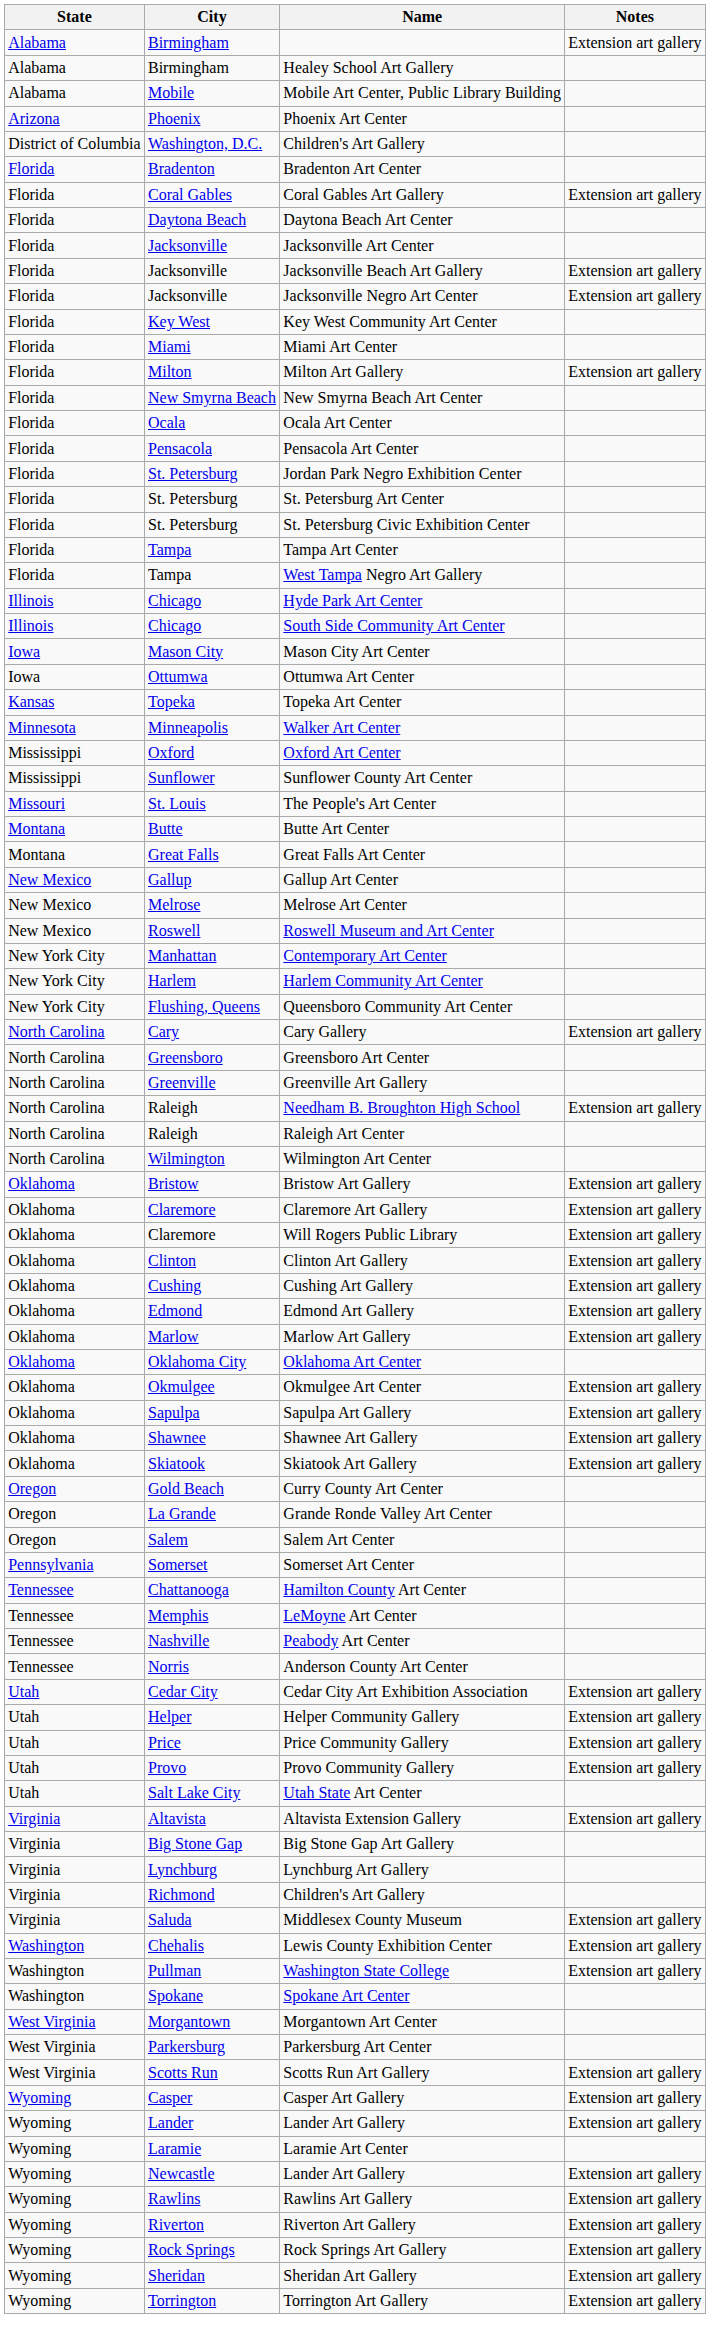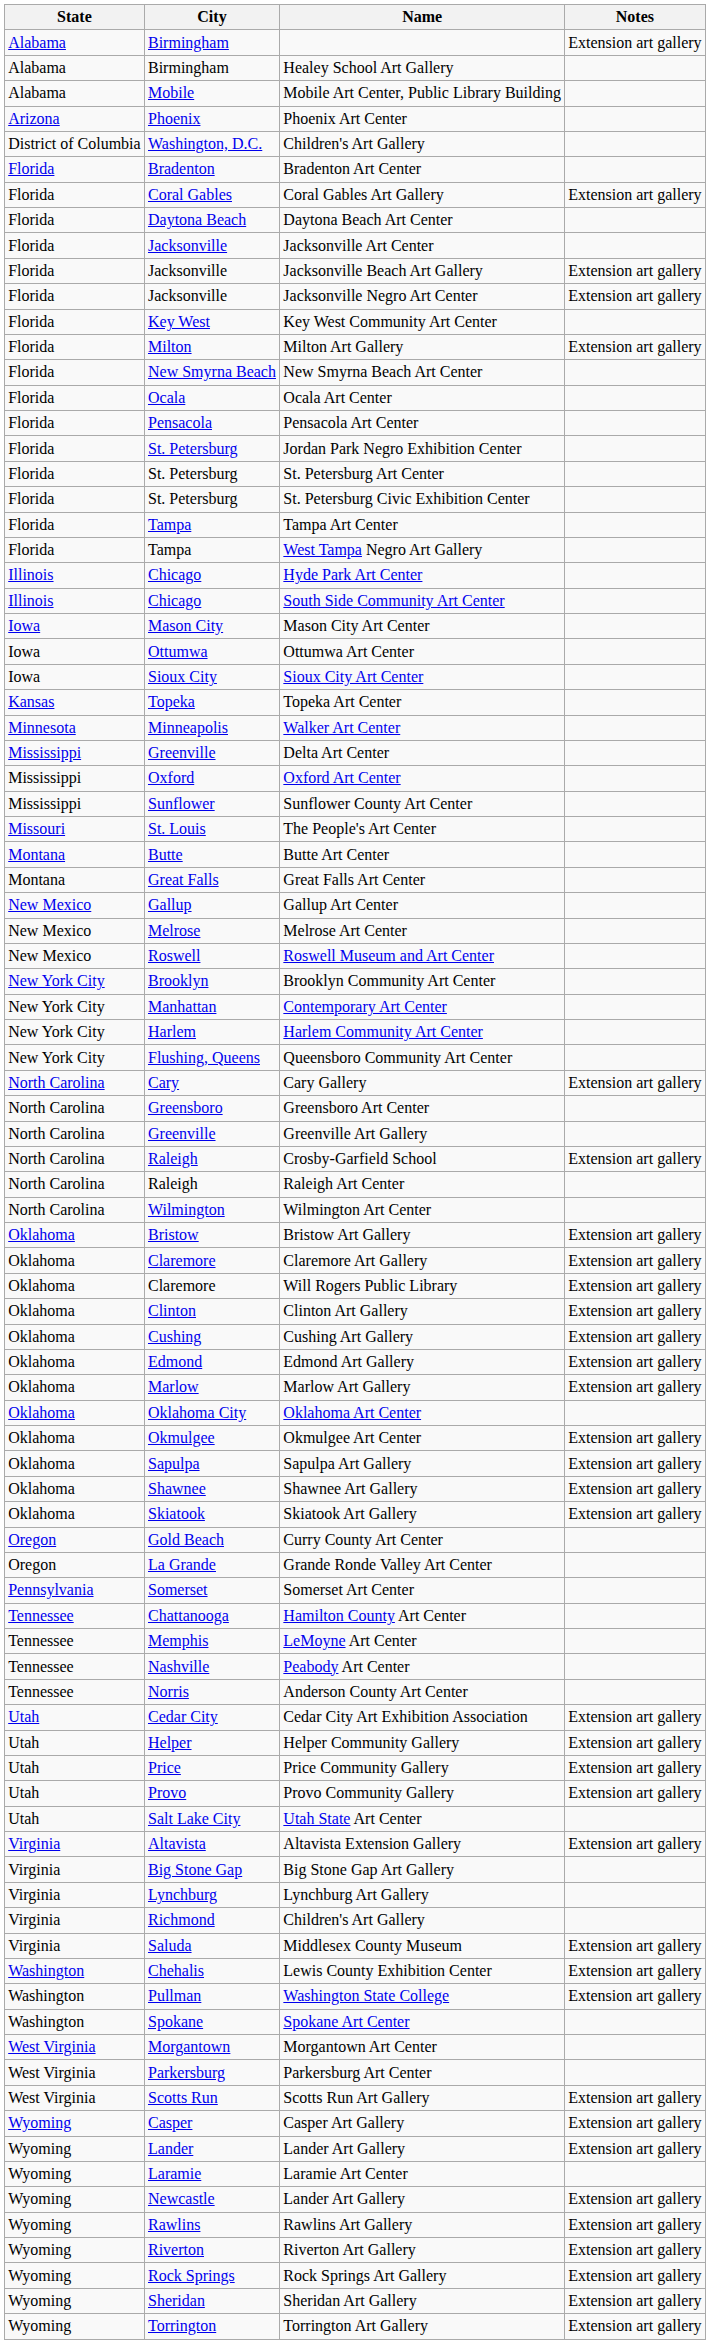- row: Florida | Miami | Miami Art Center
+ row: Iowa | Sioux City | Sioux City Art Center
+ row: Mississippi | Greenville | Delta Art Center
+ row: New York City | Brooklyn | Brooklyn Community Art Center
+ row: North Carolina | Raleigh | Crosby-Garfield School | Extension art gallery
- row: North Carolina | Raleigh | Needham B. Broughton High School | Extension art gallery
- row: Oregon | Salem | Salem Art Center
